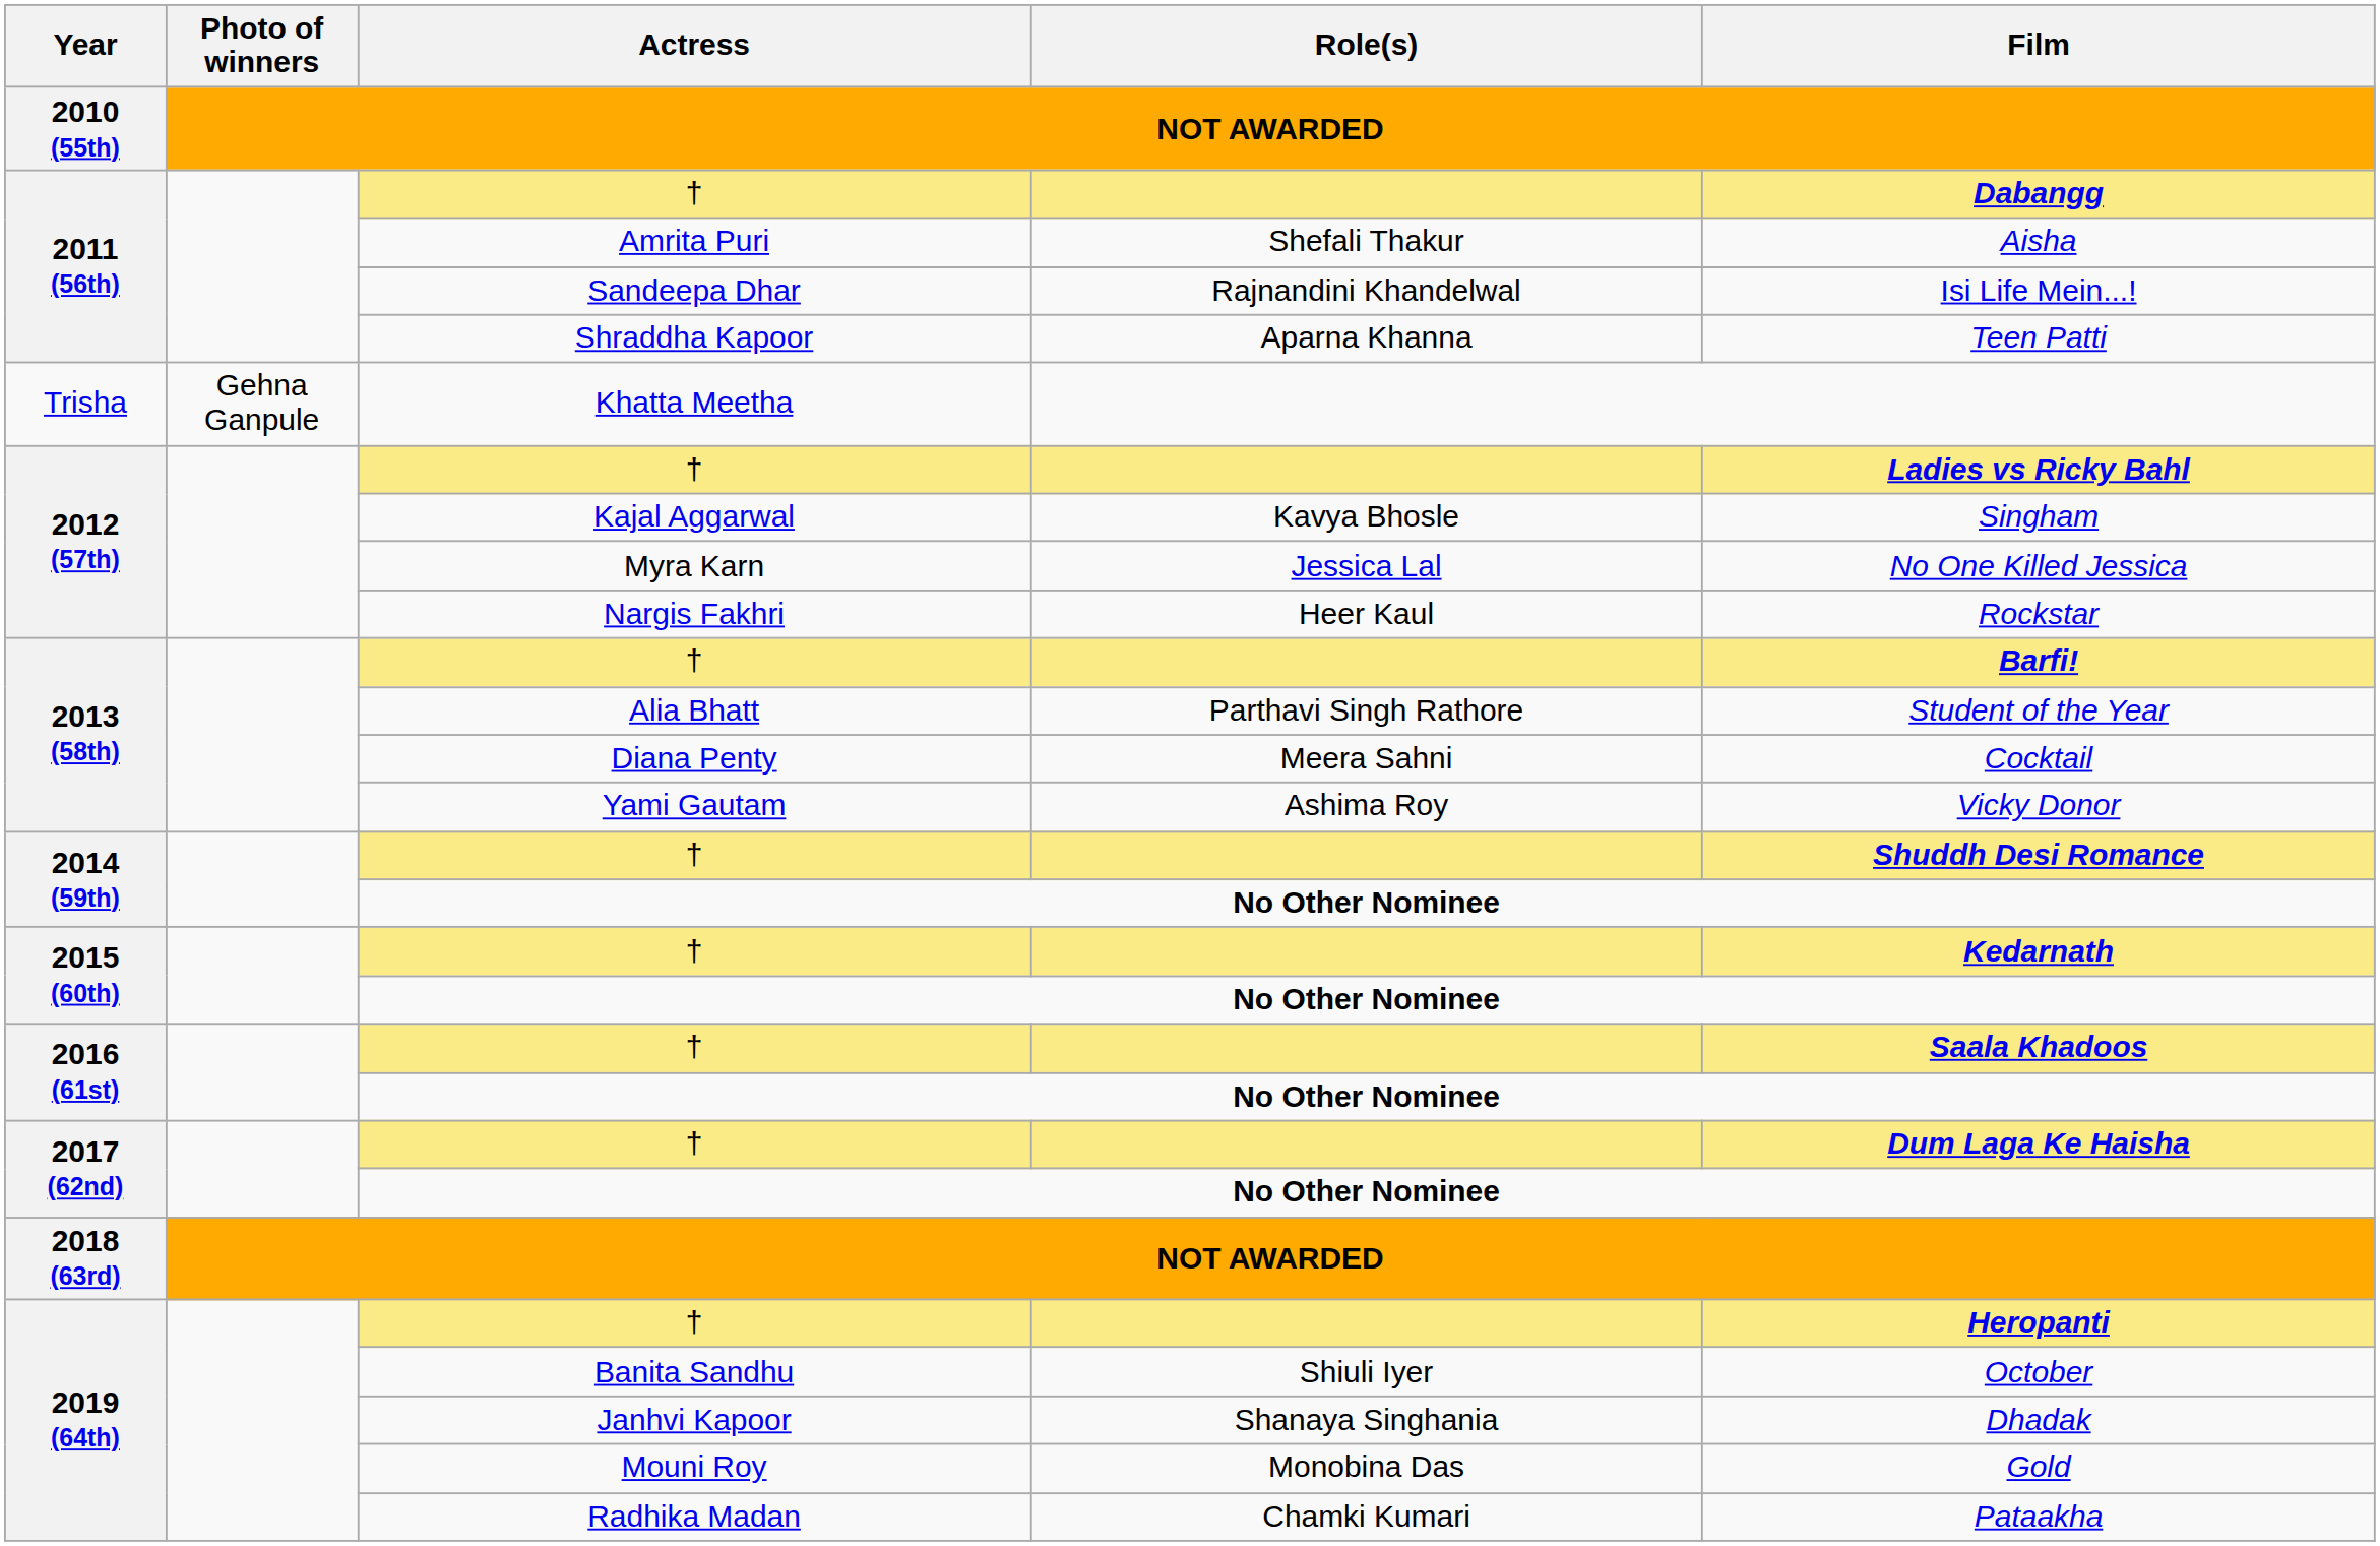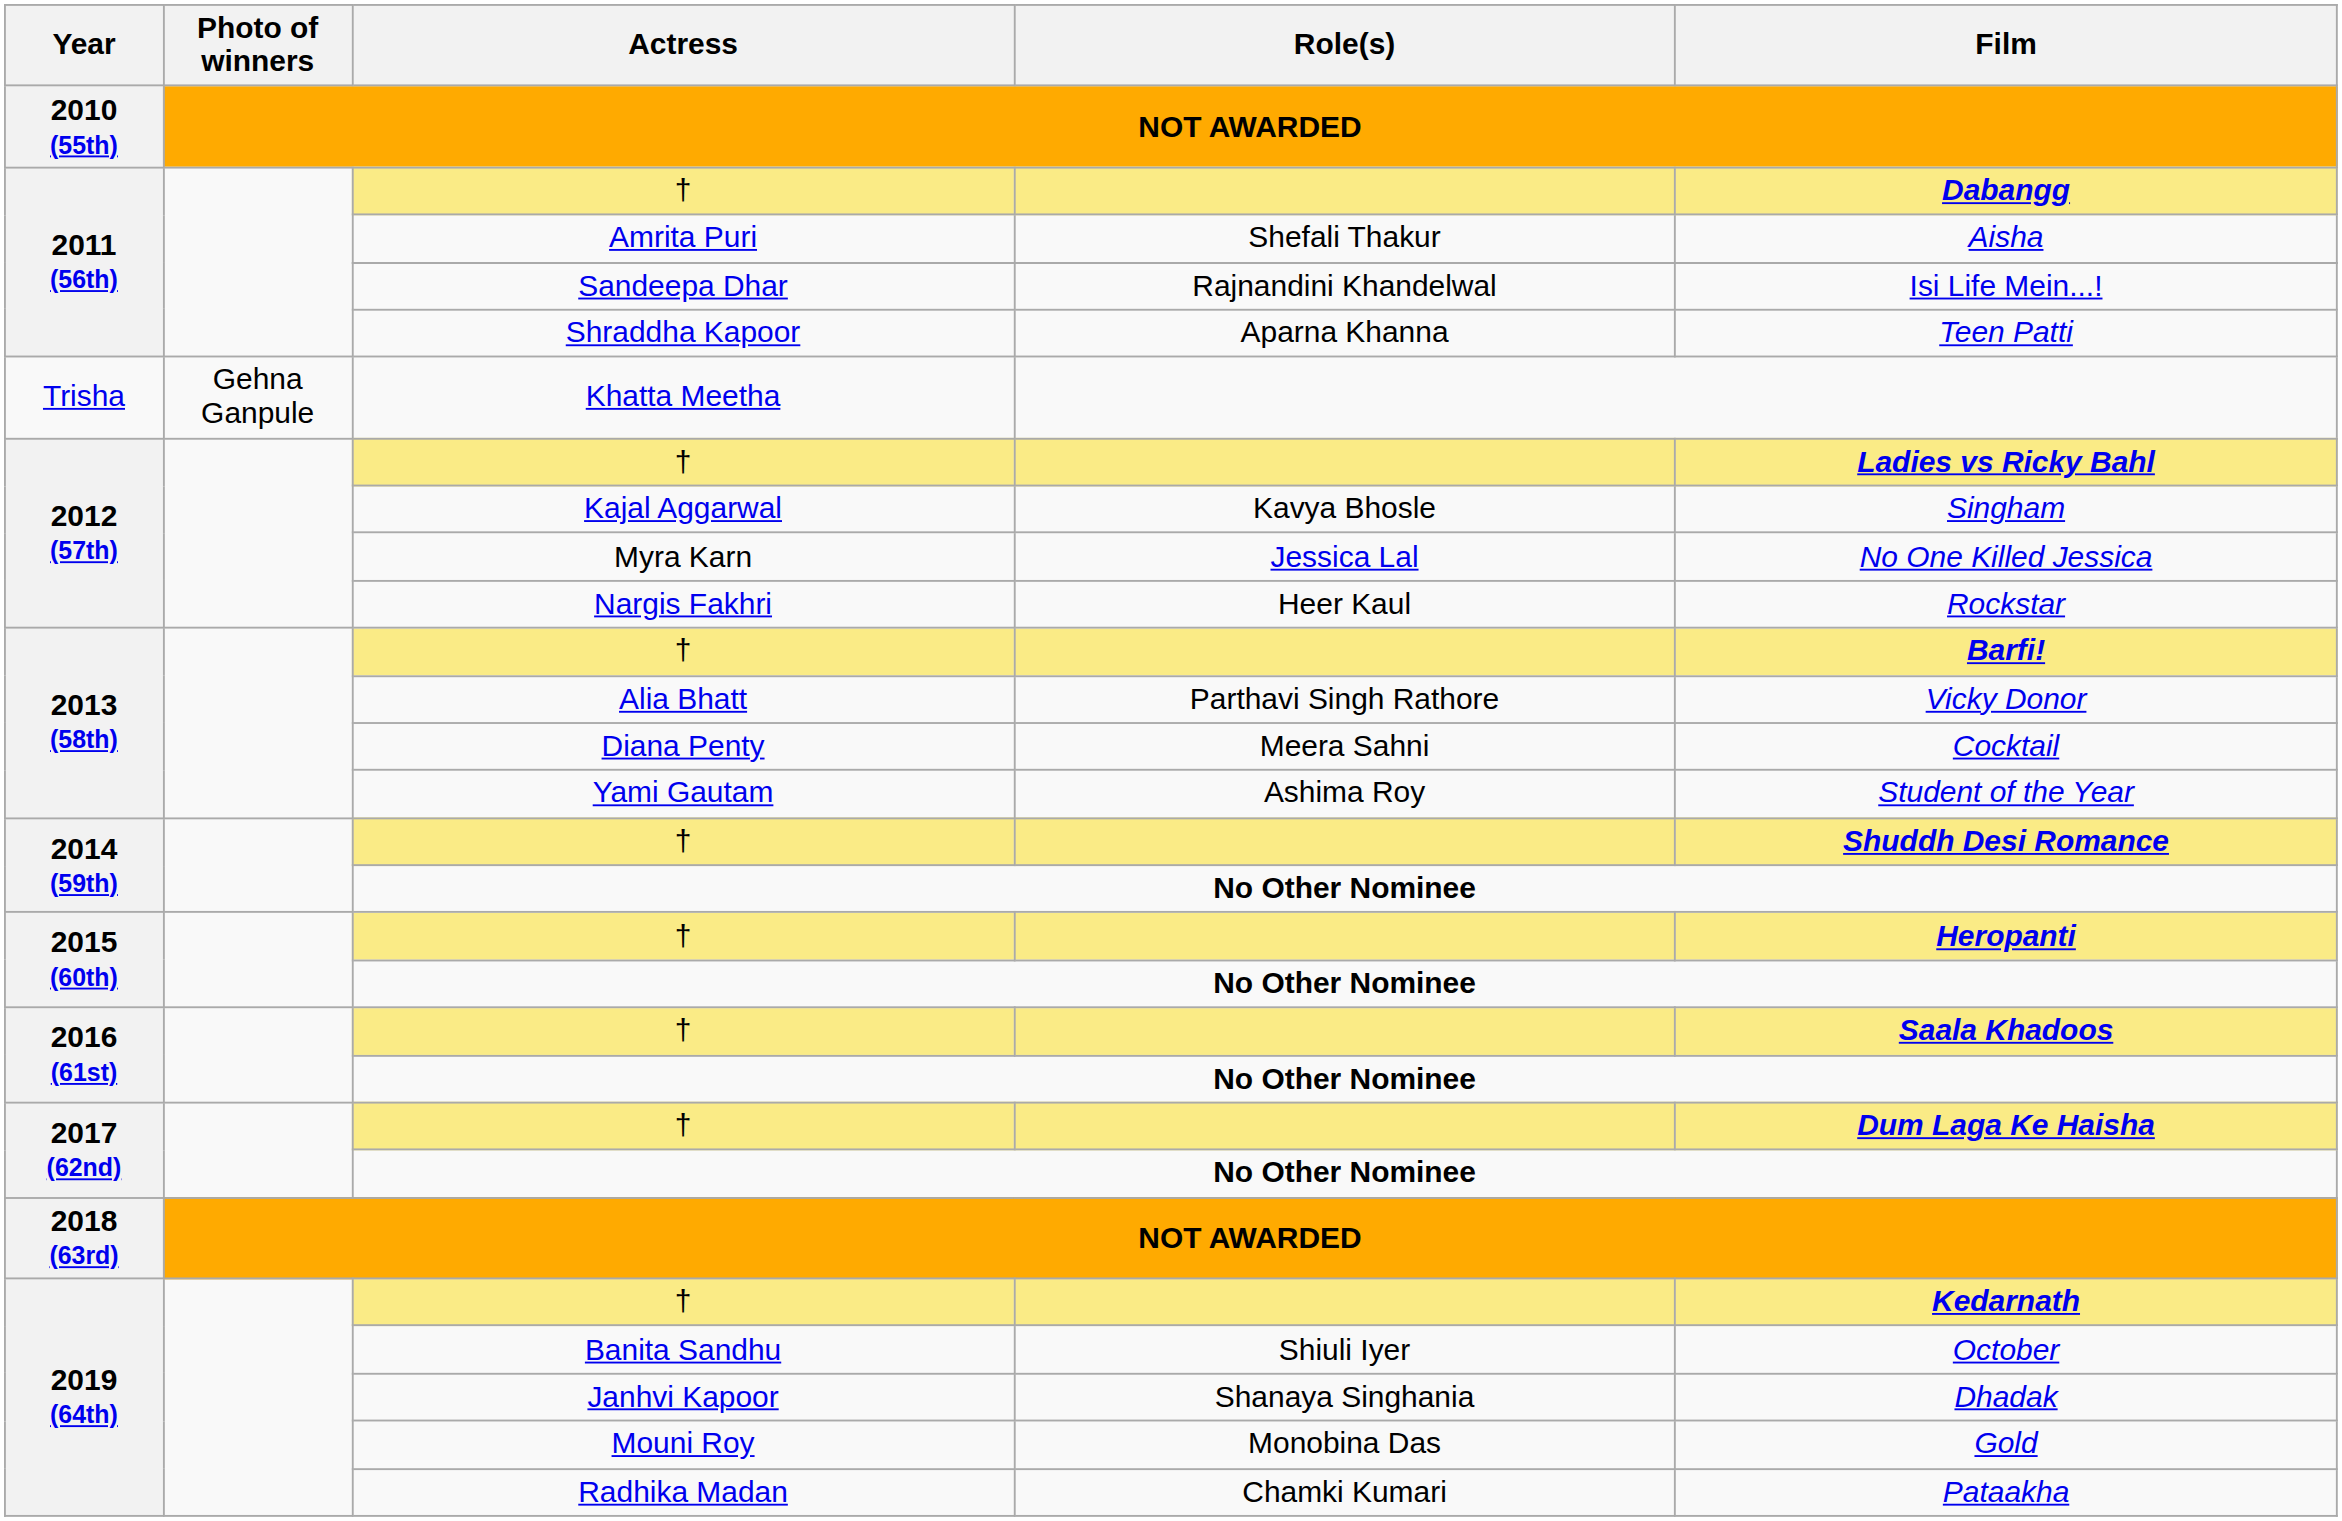Alia Bhatt | Film: Student of the Year -> Vicky Donor
Yami Gautam | Film: Vicky Donor -> Student of the Year
2015 (60th) / † | Film: Kedarnath -> Heropanti
2019 (64th) / † | Film: Heropanti -> Kedarnath
